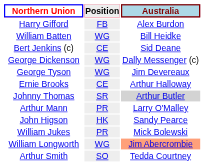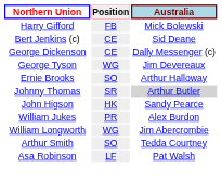Harry Gifford | Australia: Alex Burdon -> Mick Bolewski
- row: William Batten | WG | Bill Heidke
George Dickenson | Position: WG -> CE
Ernie Brooks | Position: CE -> SO
- row: Arthur Mann | PR | Larry O'Malley
William Jukes | Australia: Mick Bolewski -> Alex Burdon
William Longworth | Australia: lightsalmon background -> no background
+ row: Asa Robinson | LF | Pat Walsh
